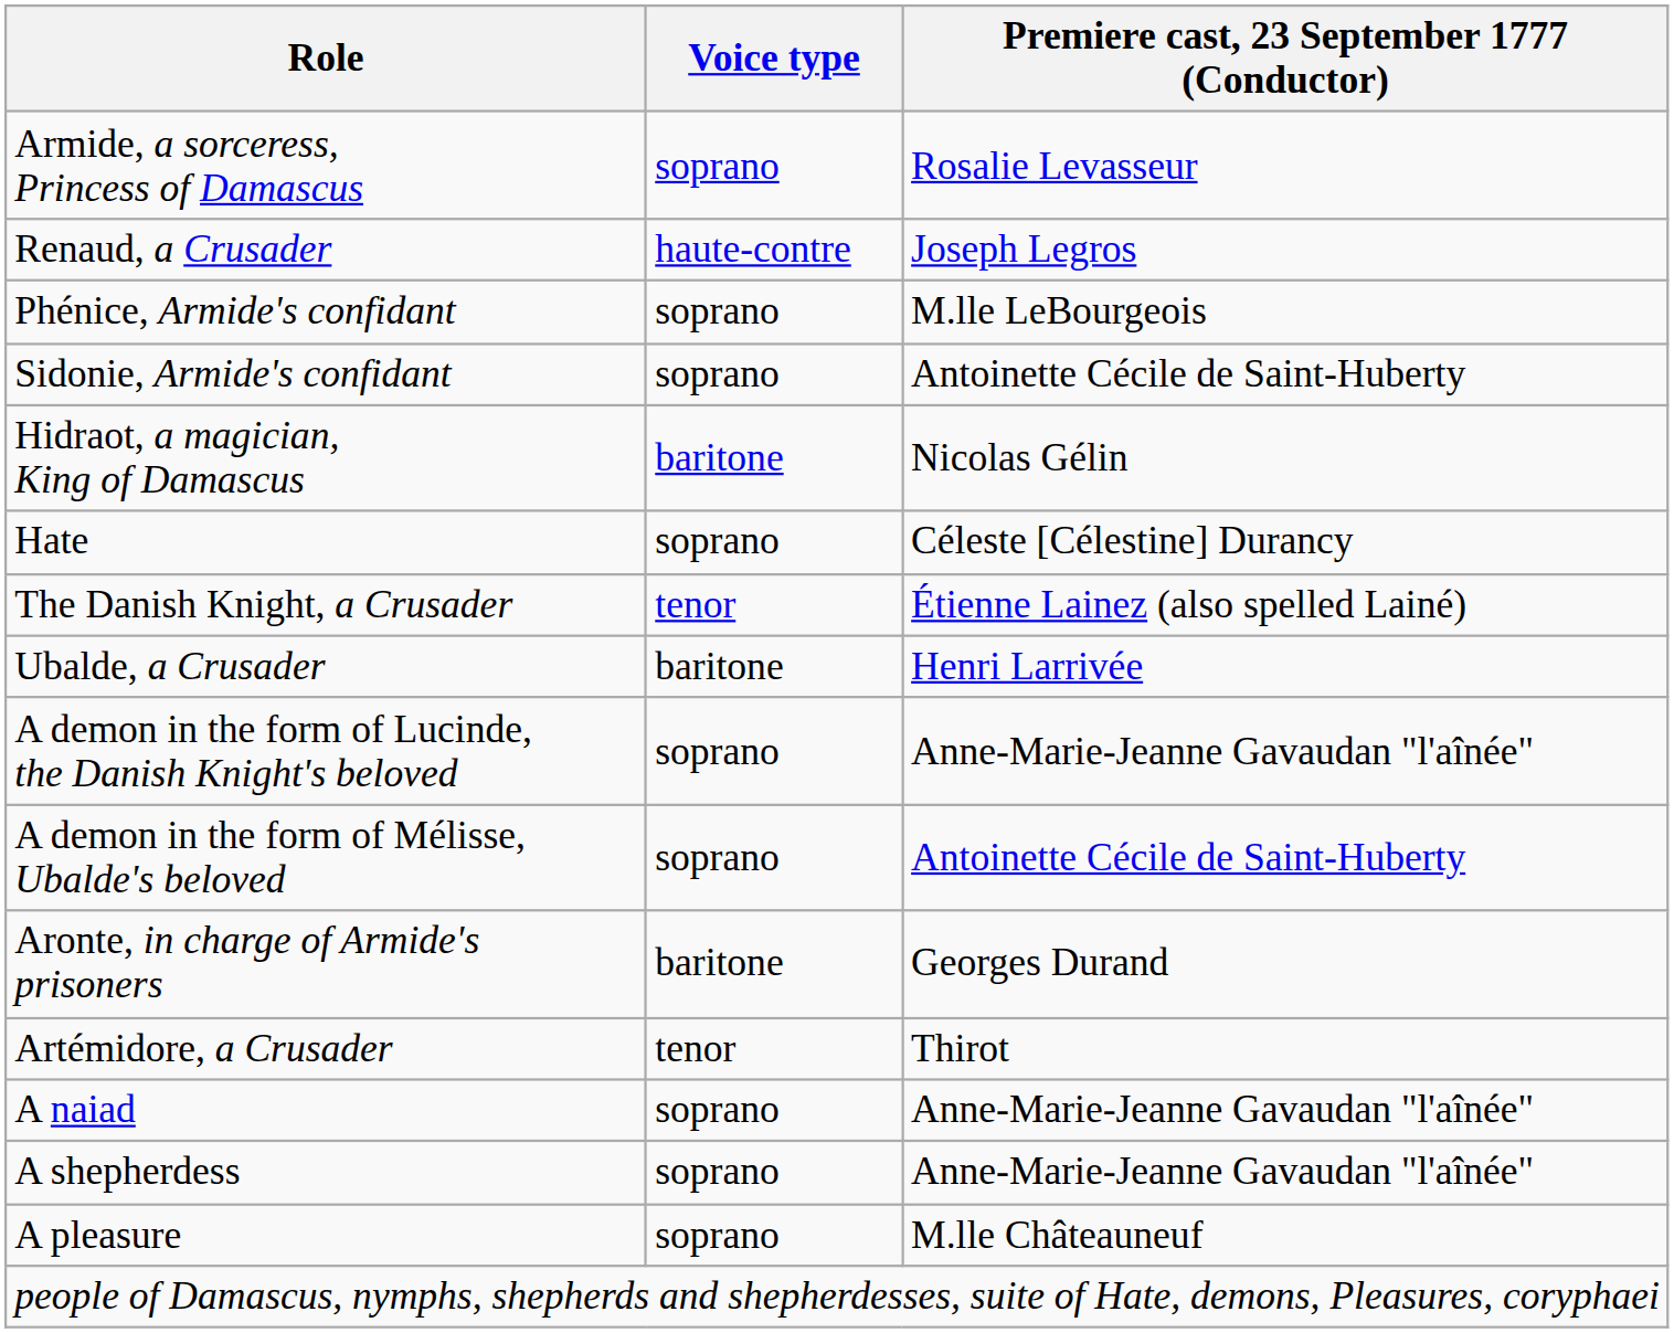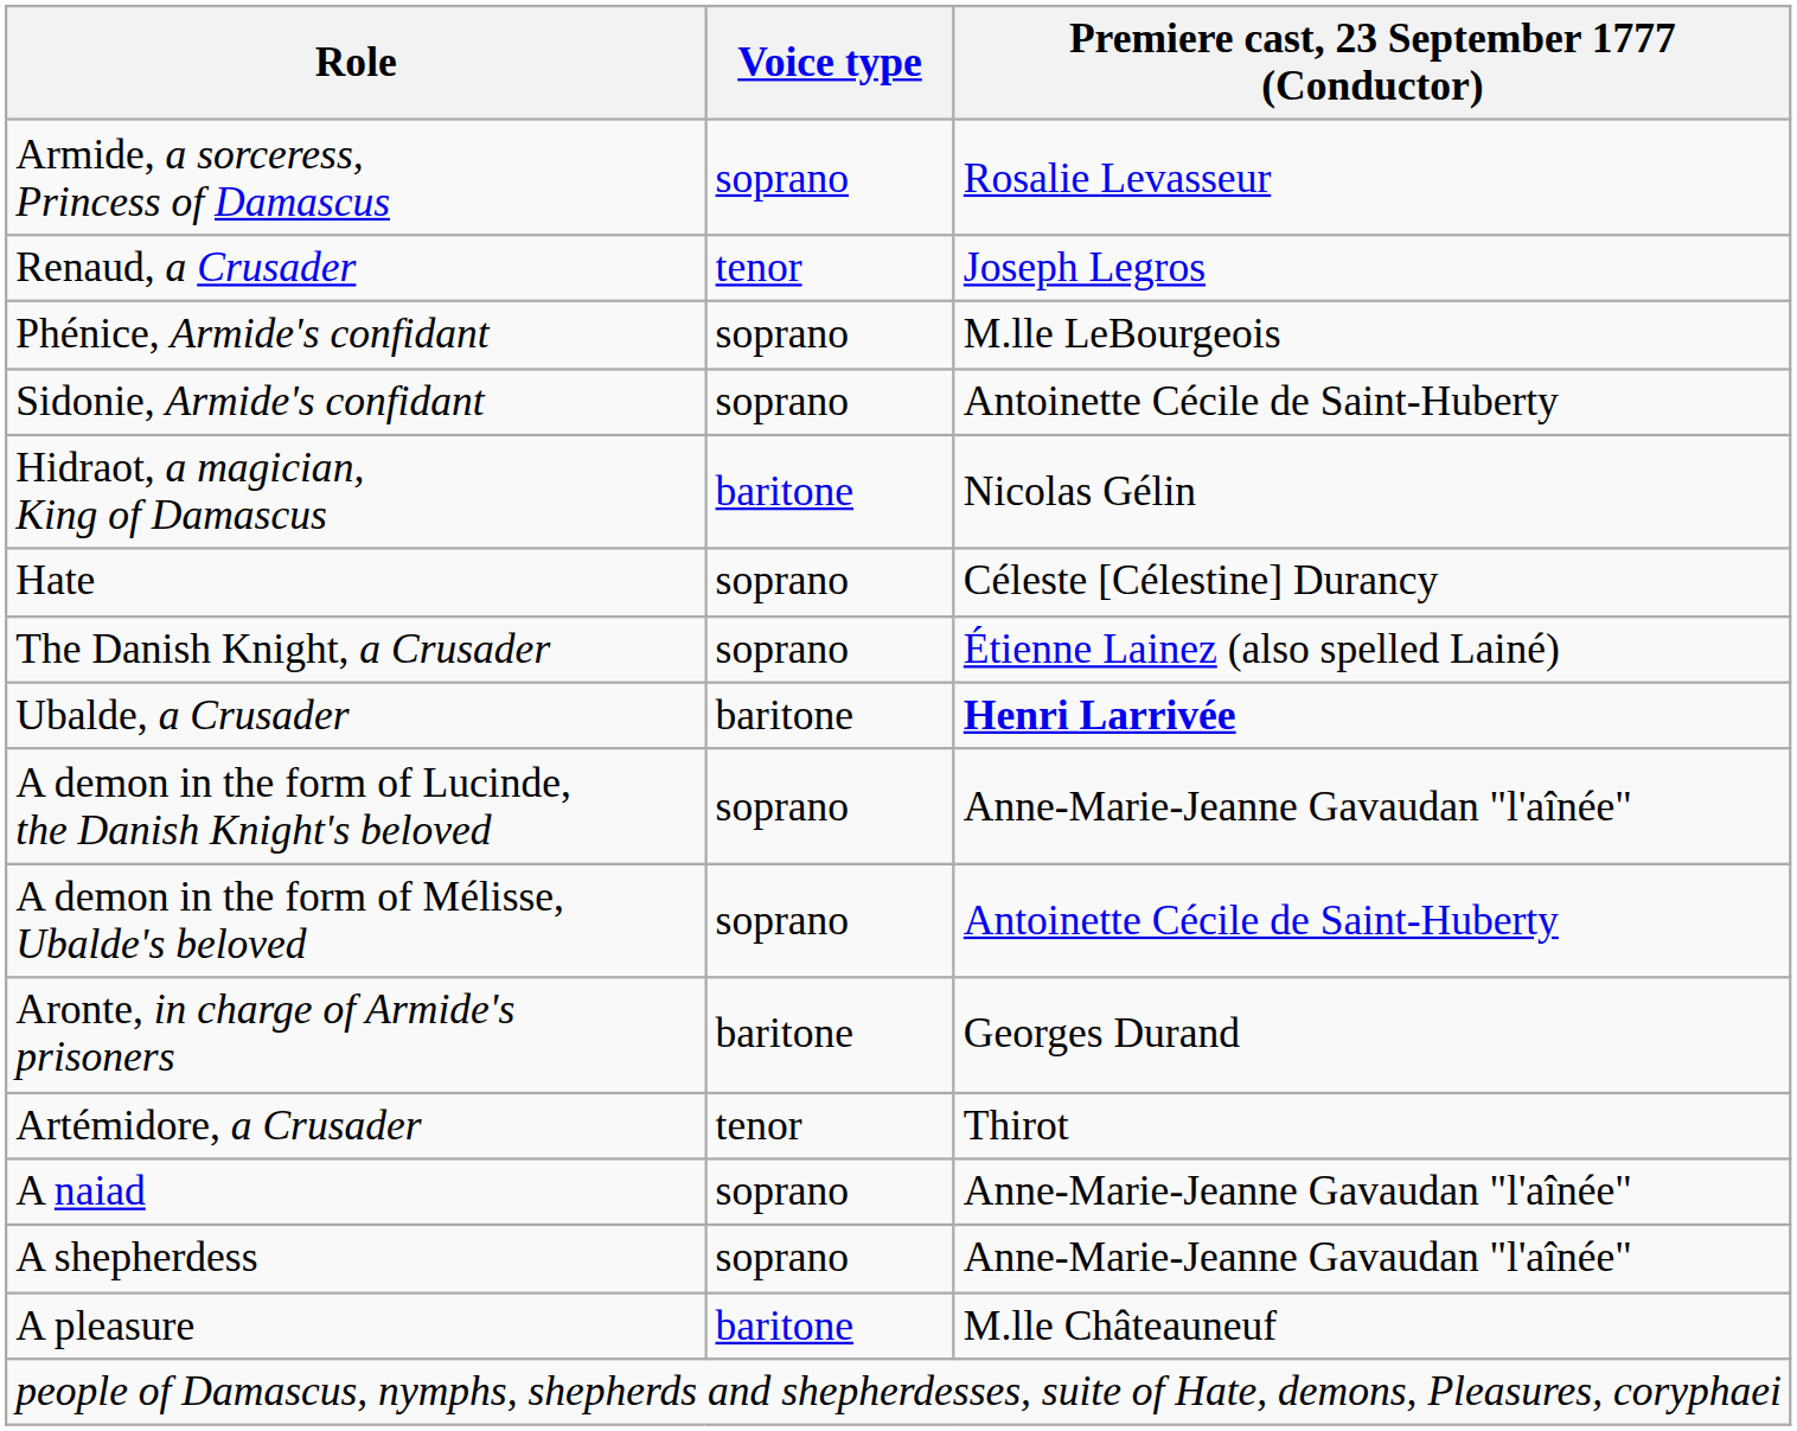Renaud, a Crusader | Voice type: haute-contre -> tenor
The Danish Knight, a Crusader | Voice type: tenor -> soprano
Ubalde, a Crusader | Premiere cast, 23 September 1777 (Conductor): normal -> bold
A pleasure | Voice type: soprano -> baritone
